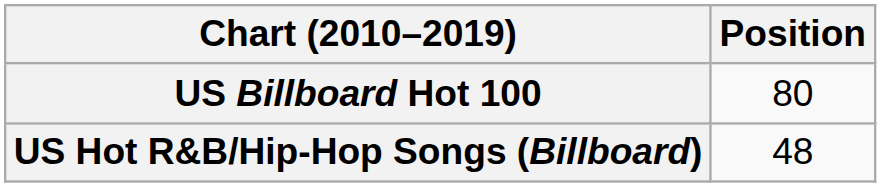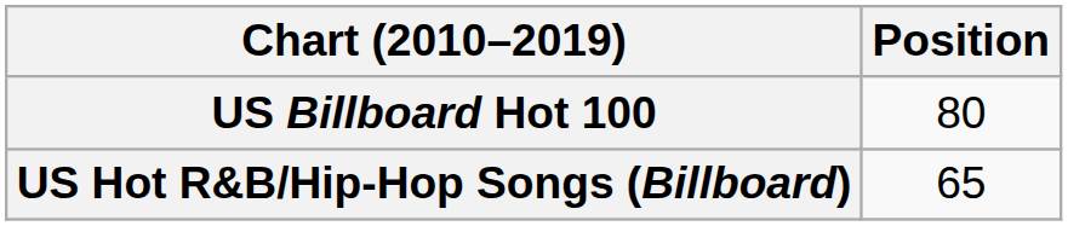US Hot R&B/Hip-Hop Songs (Billboard) | Position: 48 -> 65
